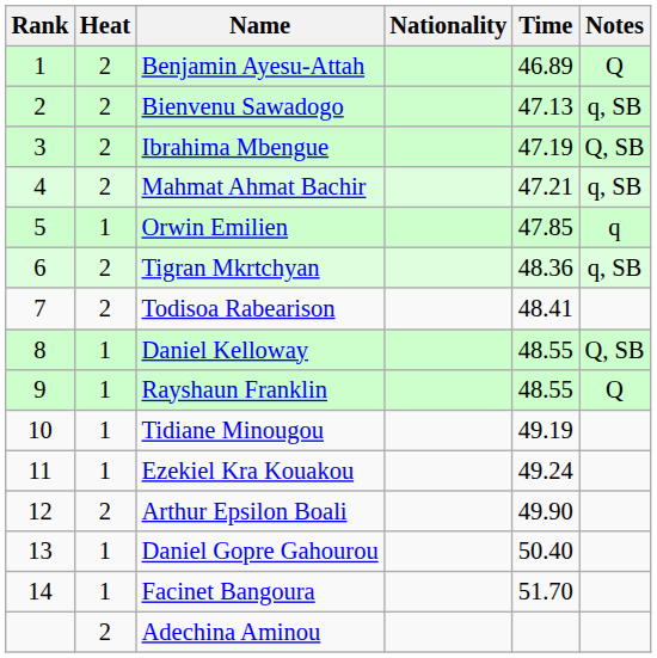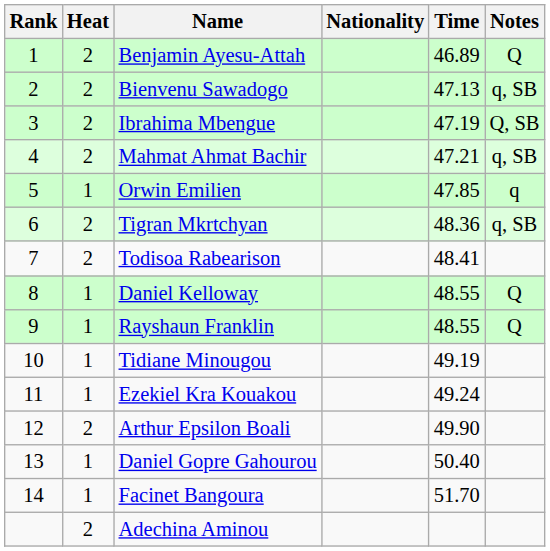Daniel Kelloway | Notes: Q, SB -> Q
